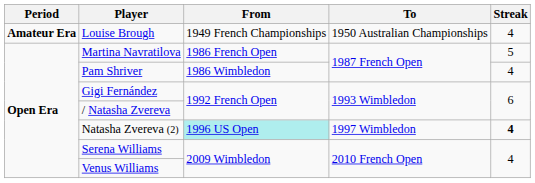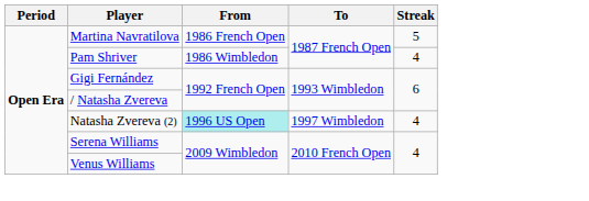- row: Amateur Era | Louise Brough | 1949 French Championships | 1950 Australian Championships | 4
Natasha Zvereva (2) | Streak: bold -> normal
